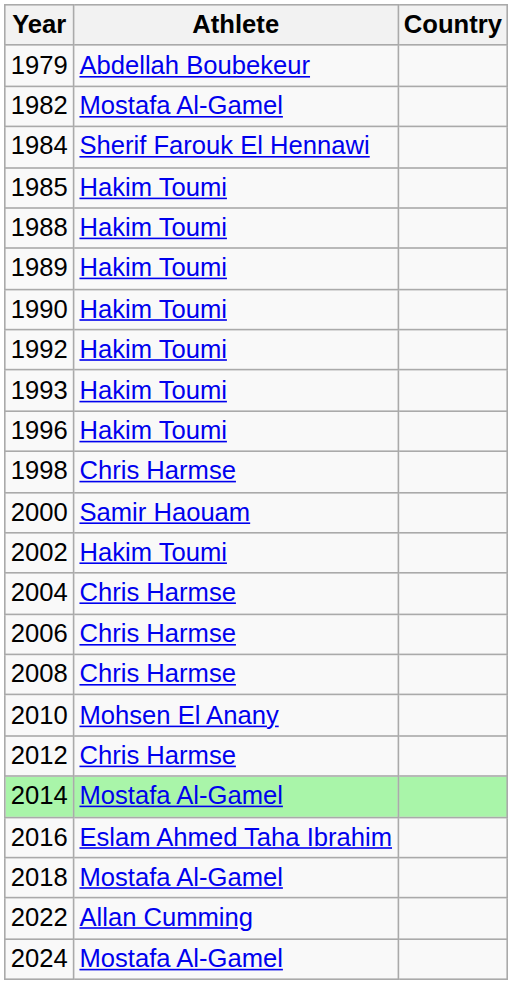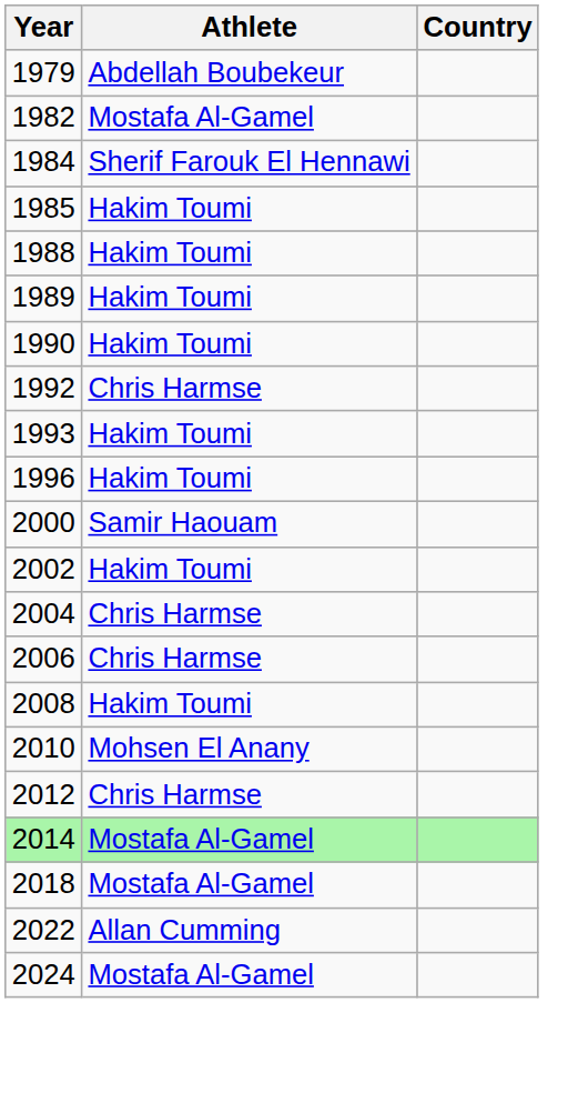1992 | Athlete: Hakim Toumi -> Chris Harmse
- row: 1998 | Chris Harmse
2008 | Athlete: Chris Harmse -> Hakim Toumi
- row: 2016 | Eslam Ahmed Taha Ibrahim
